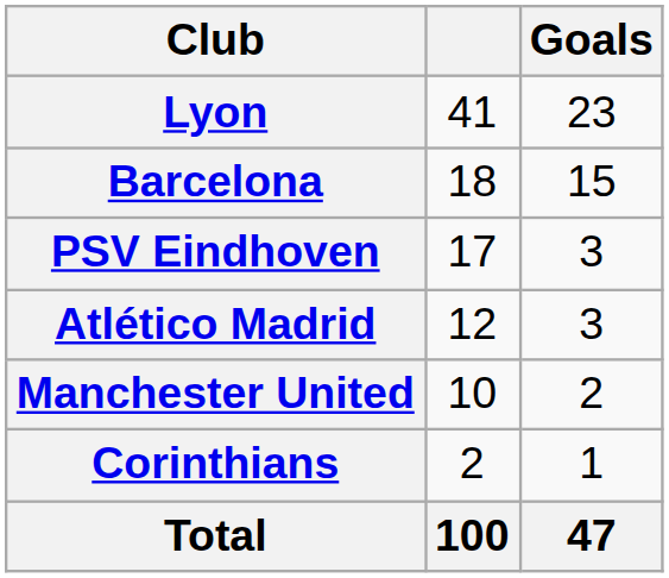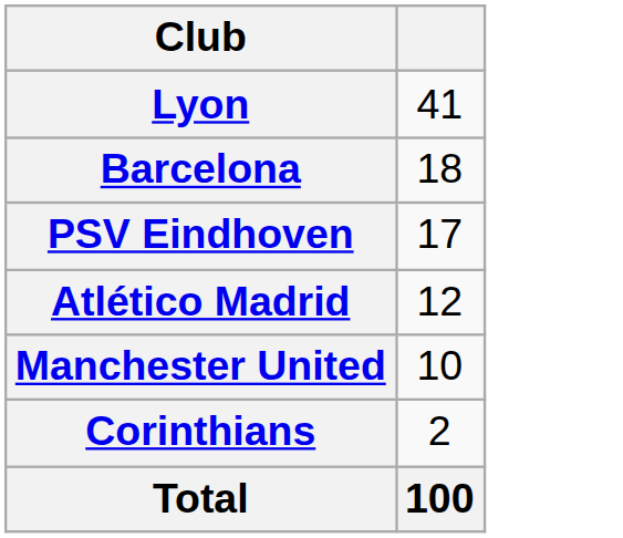- column: Goals | 23 | 15 | 3 | 3 | 2 | 1 | 47
